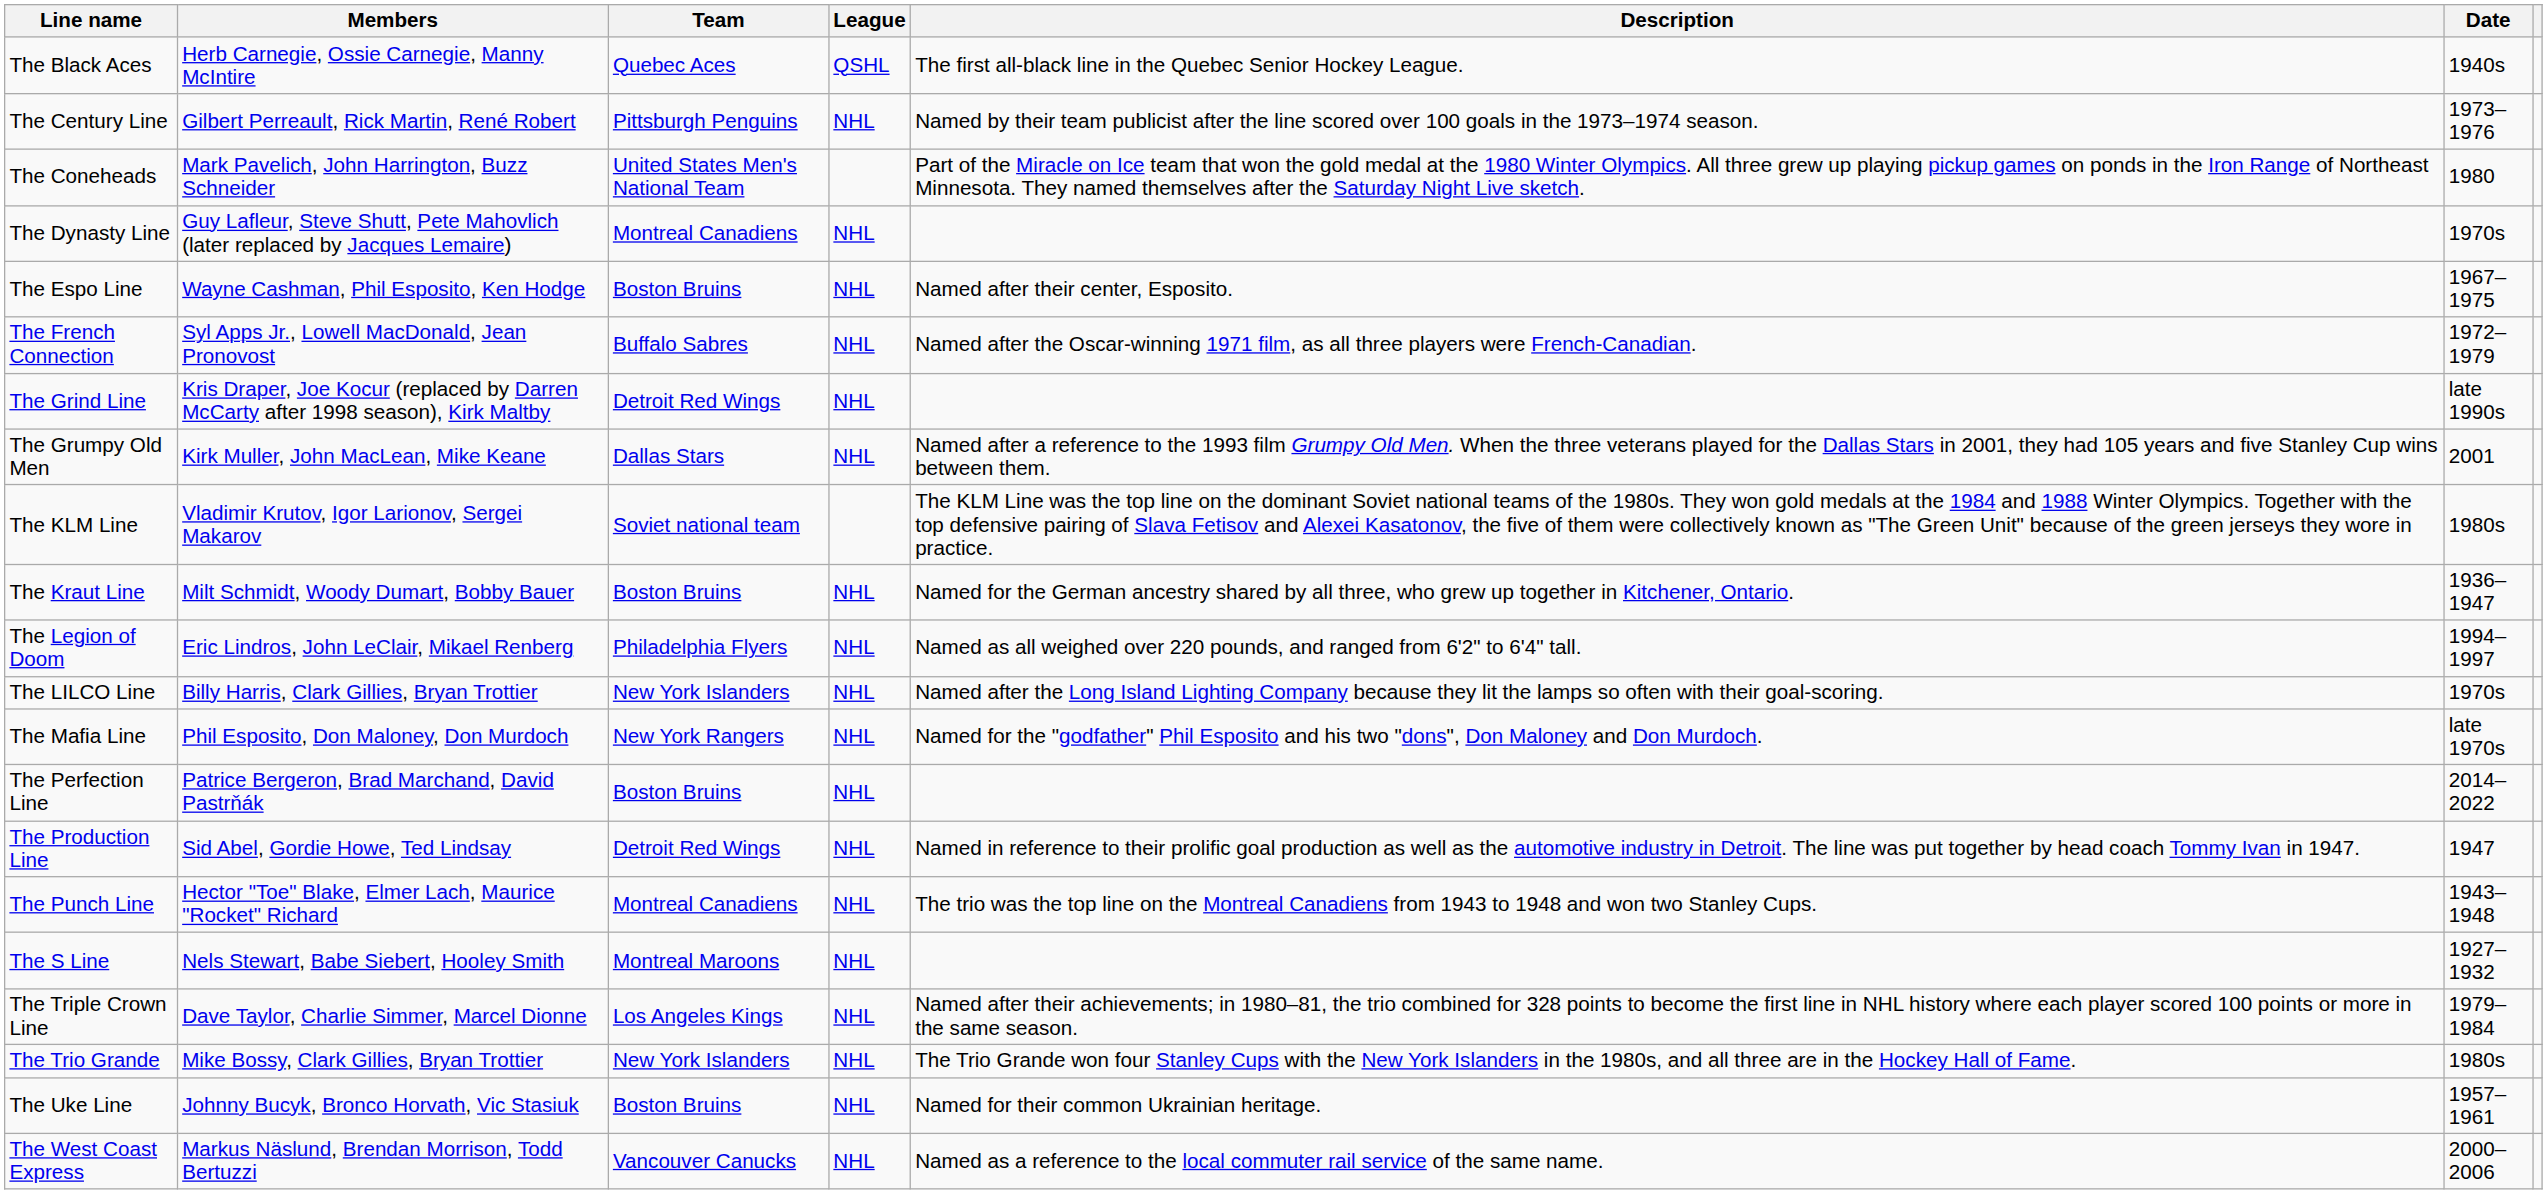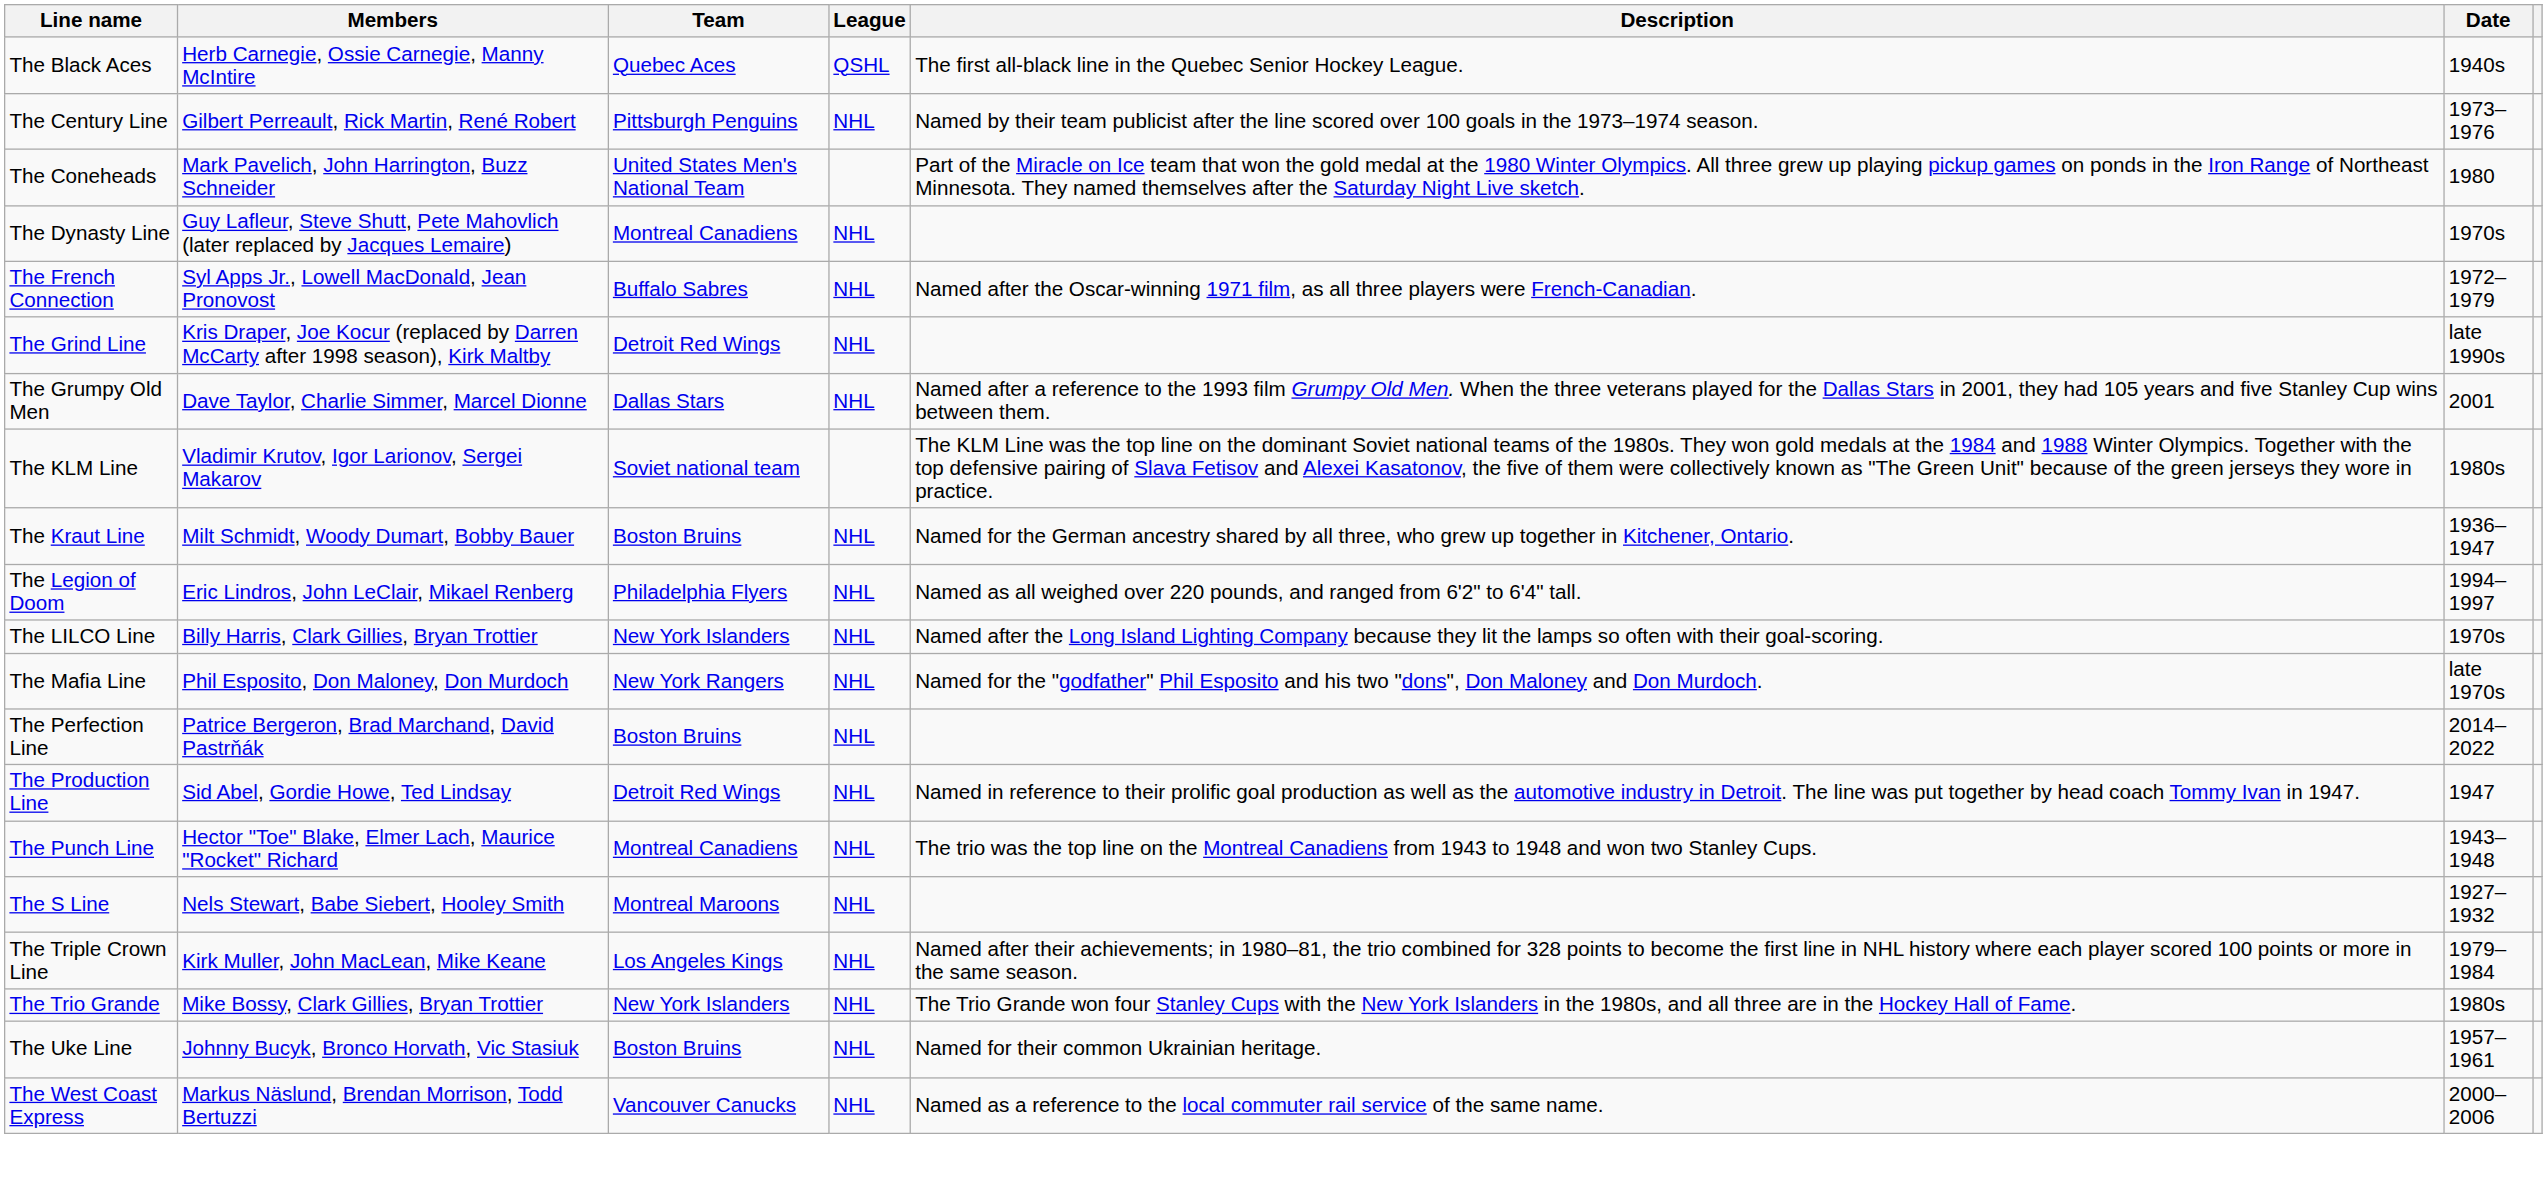- row: The Espo Line | Wayne Cashman, Phil Esposito, Ken Hodge | Boston Bruins | NHL | Named after their center, Esposito. | 1967–1975
The Grumpy Old Men | Members: Kirk Muller, John MacLean, Mike Keane -> Dave Taylor, Charlie Simmer, Marcel Dionne
The Triple Crown Line | Members: Dave Taylor, Charlie Simmer, Marcel Dionne -> Kirk Muller, John MacLean, Mike Keane
